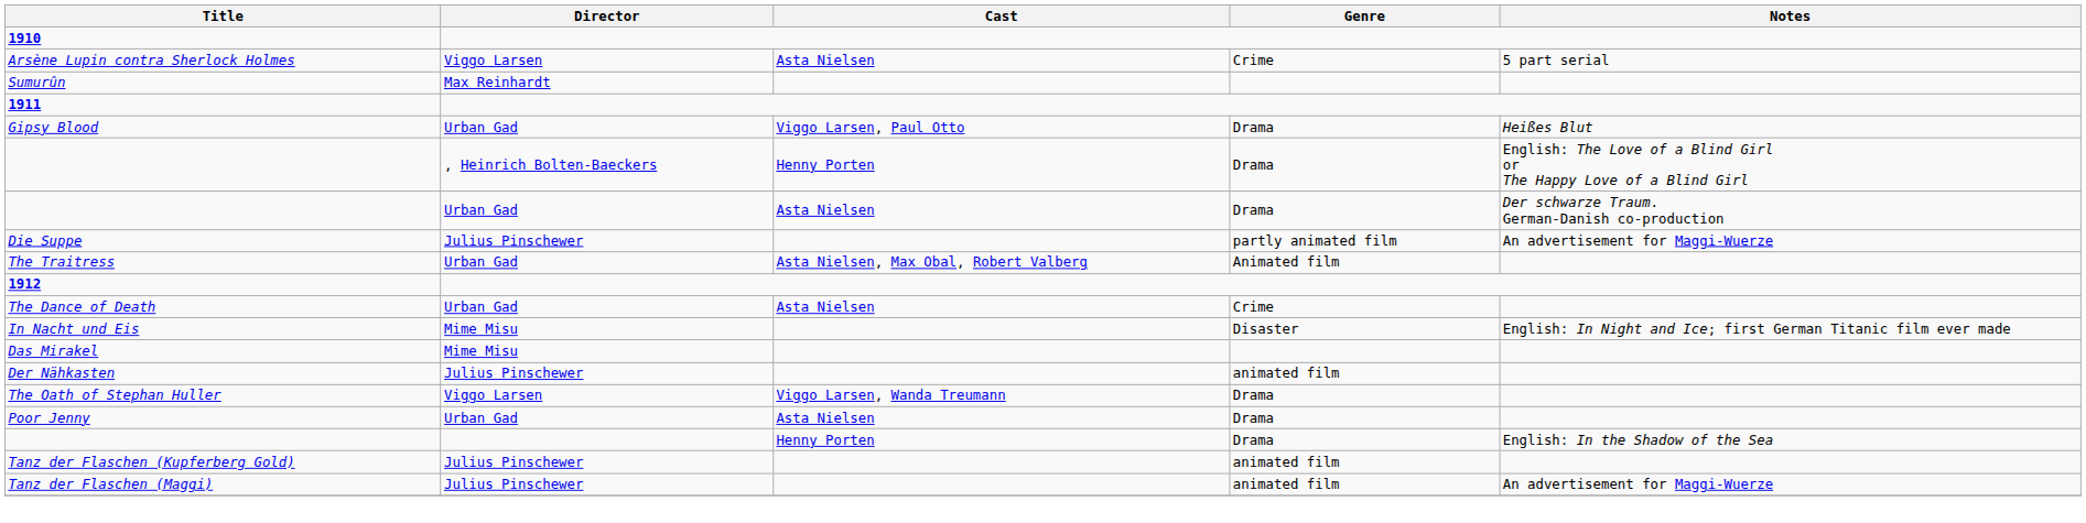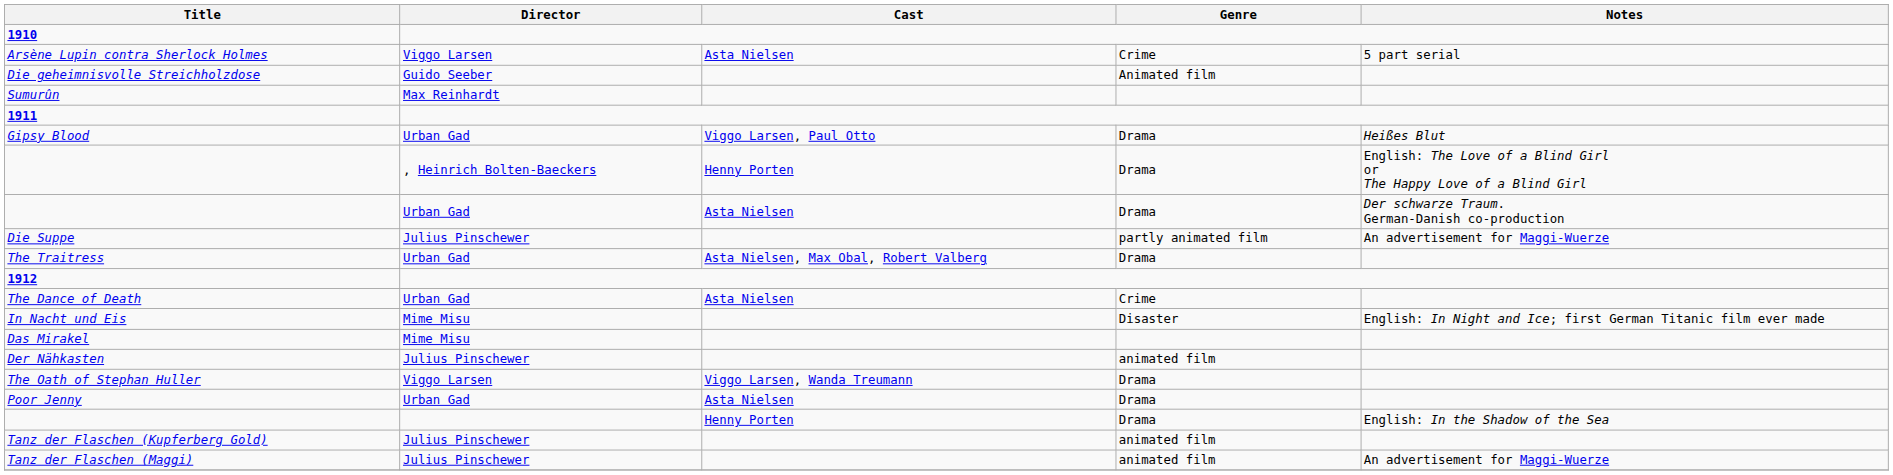+ row: Die geheimnisvolle Streichholzdose | Guido Seeber | Animated film
The Traitress | Genre: Animated film -> Drama
